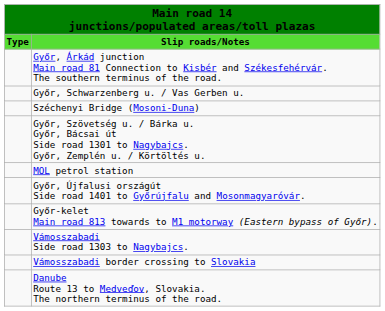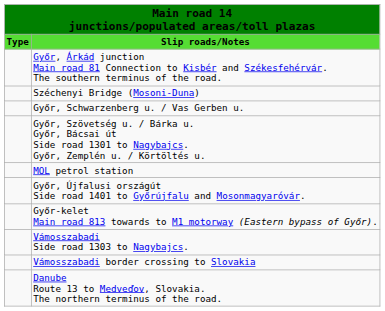rows swapped: Győr, Schwarzenberg u. / Vas Gerben u. <-> Széchenyi Bridge (Mosoni-Duna)
